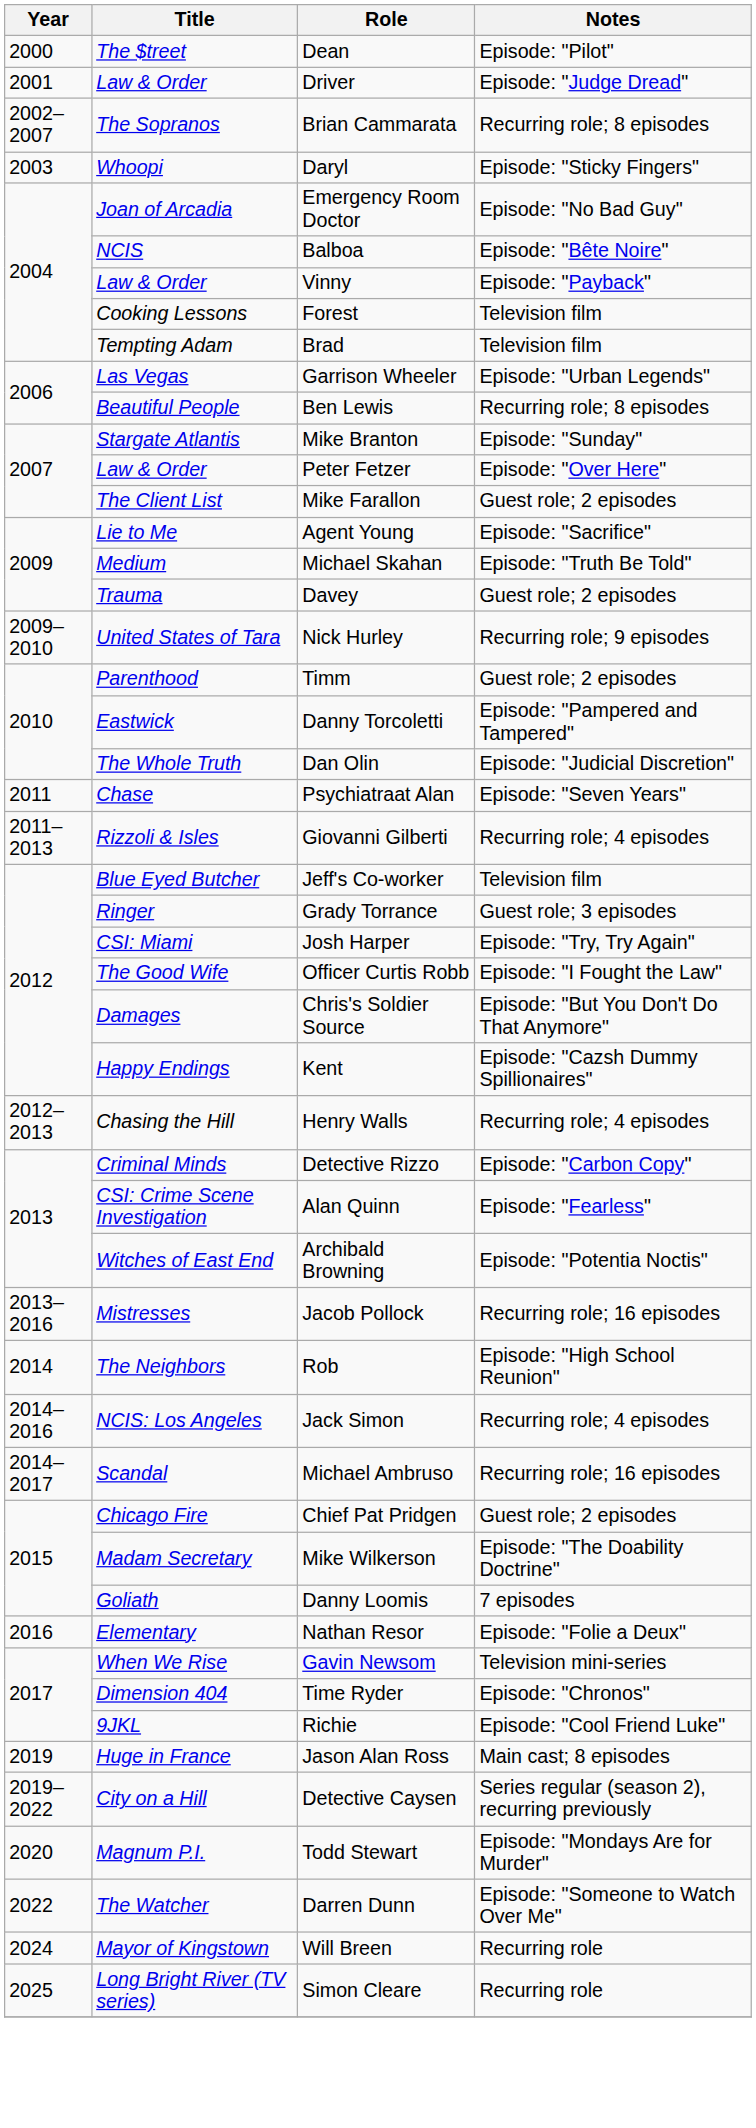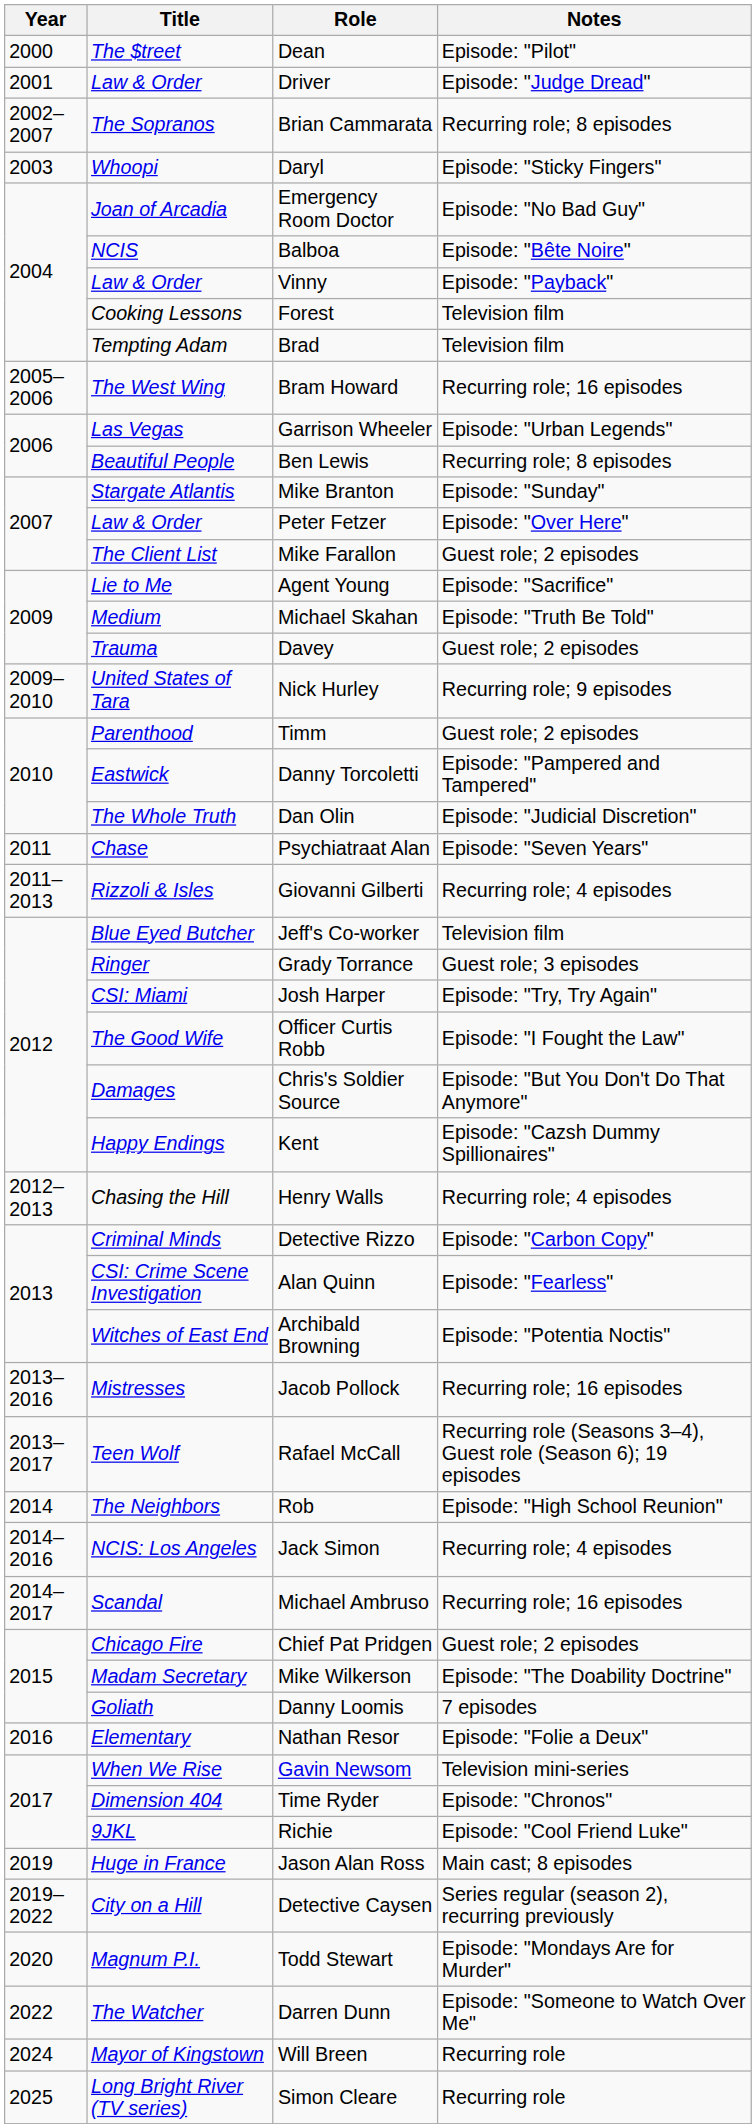+ row: 2005–2006 | The West Wing | Bram Howard | Recurring role; 16 episodes
+ row: 2013–2017 | Teen Wolf | Rafael McCall | Recurring role (Seasons 3–4), Guest role (Season 6); 19 episodes
